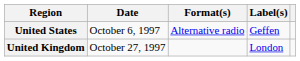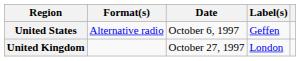columns swapped: Date <-> Format(s)
